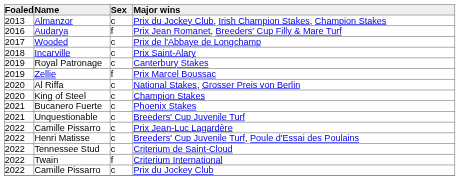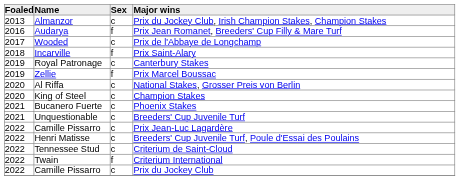Prix Saint-Alary | Sex: c -> f
